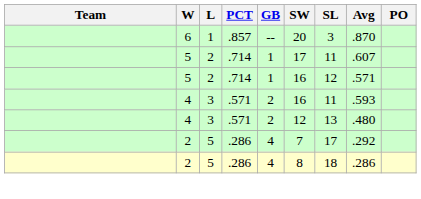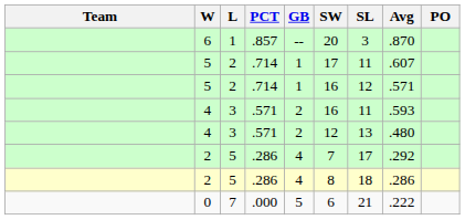+ row: 0 | 7 | .000 | 5 | 6 | 21 | .222
